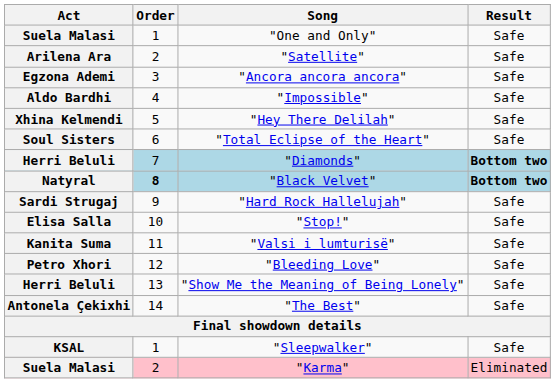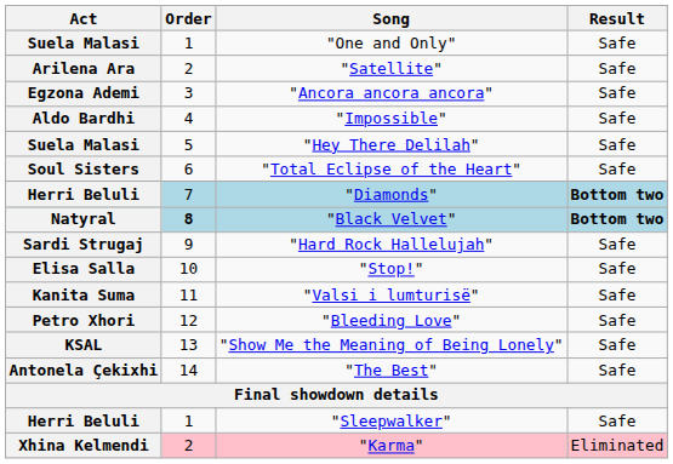"Hey There Delilah" | Act: Xhina Kelmendi -> Suela Malasi
"Show Me the Meaning of Being Lonely" | Act: Herri Beluli -> KSAL
"Sleepwalker" | Act: KSAL -> Herri Beluli
"Karma" | Act: Suela Malasi -> Xhina Kelmendi
